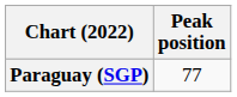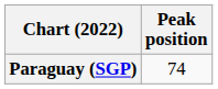Paraguay (SGP) | Peak position: 77 -> 74
